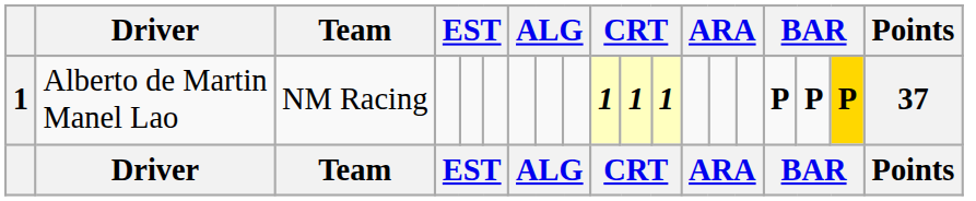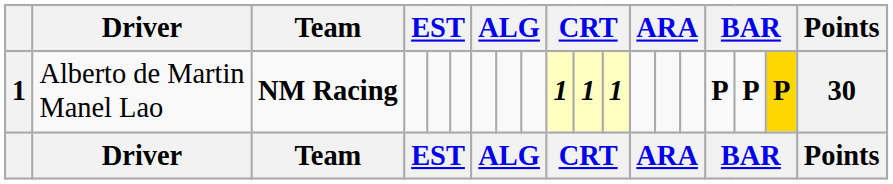Alberto de Martin Manel Lao | Team: normal -> bold
Alberto de Martin Manel Lao | Points: 37 -> 30
